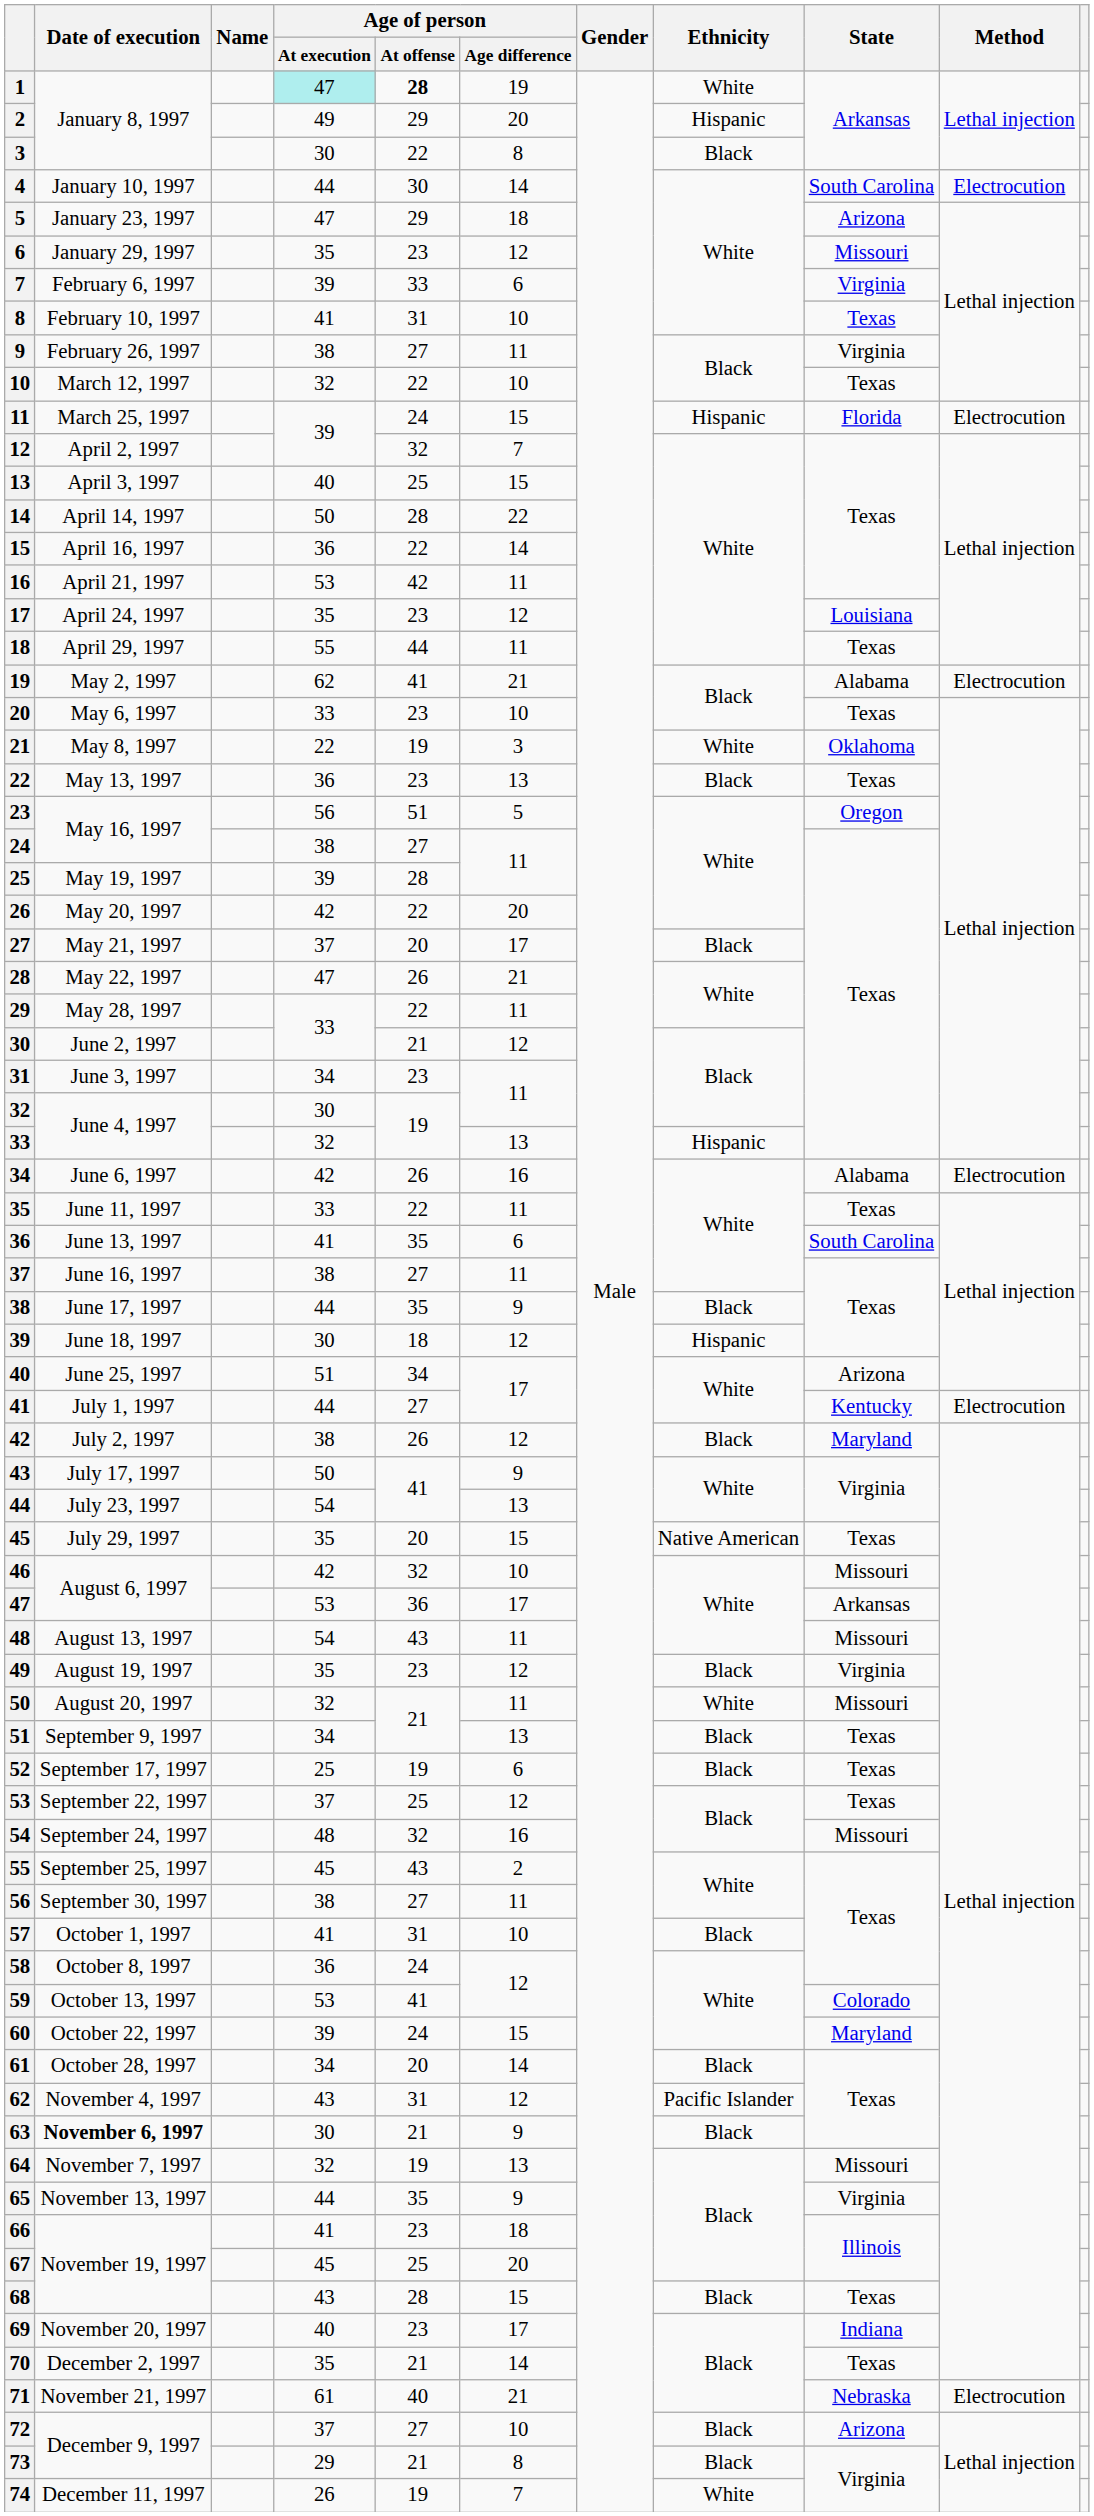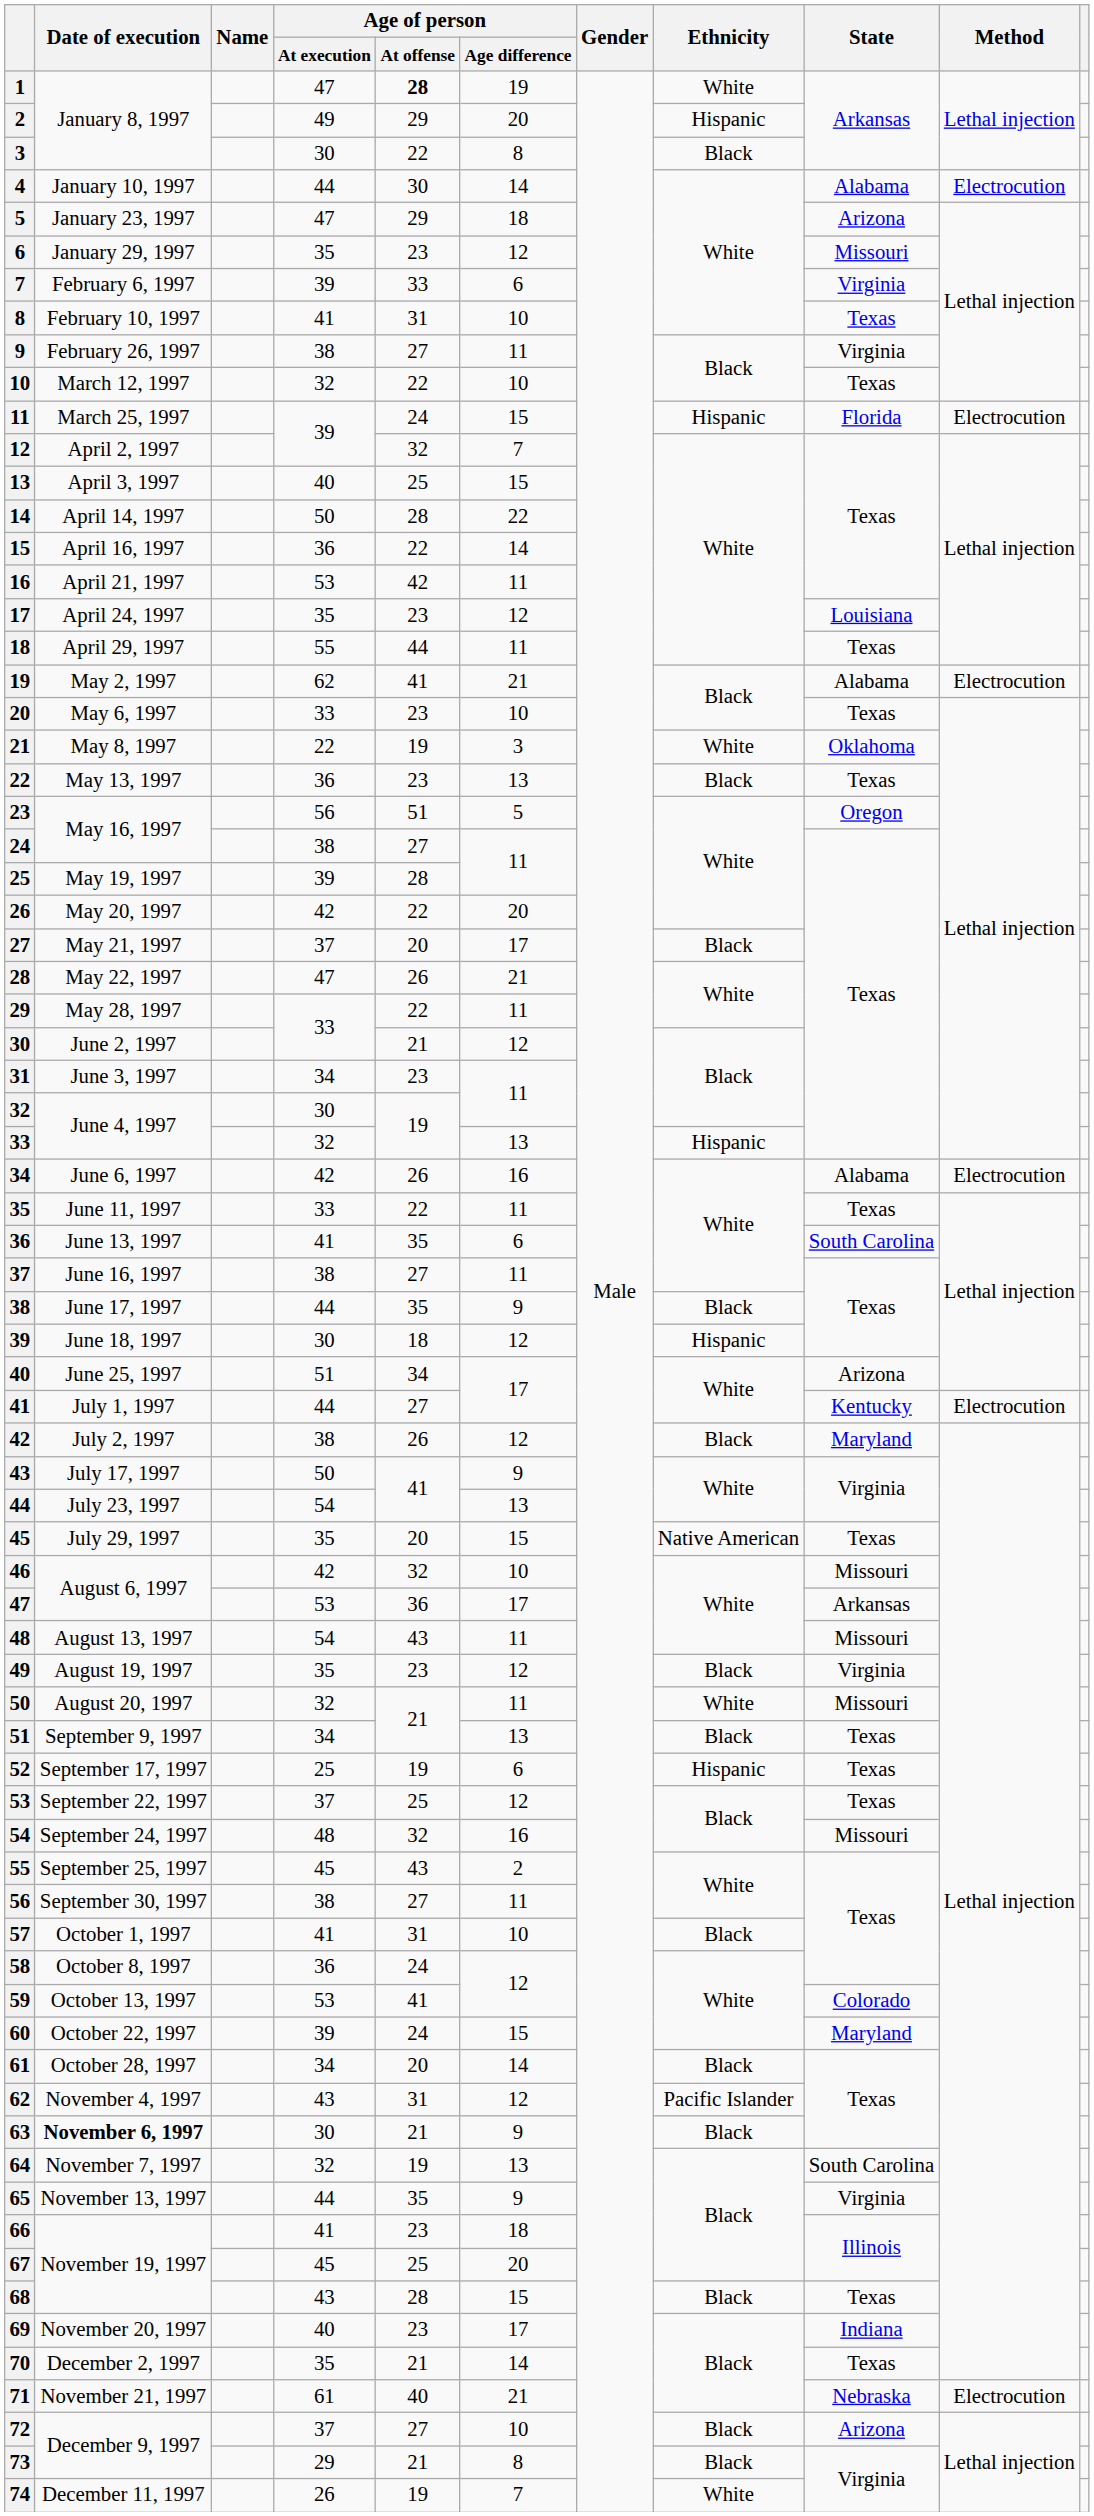1 | Age of person / At execution: paleturquoise background -> no background
4 | State: South Carolina -> Alabama
52 | Ethnicity: Black -> Hispanic
64 | State: Missouri -> South Carolina
